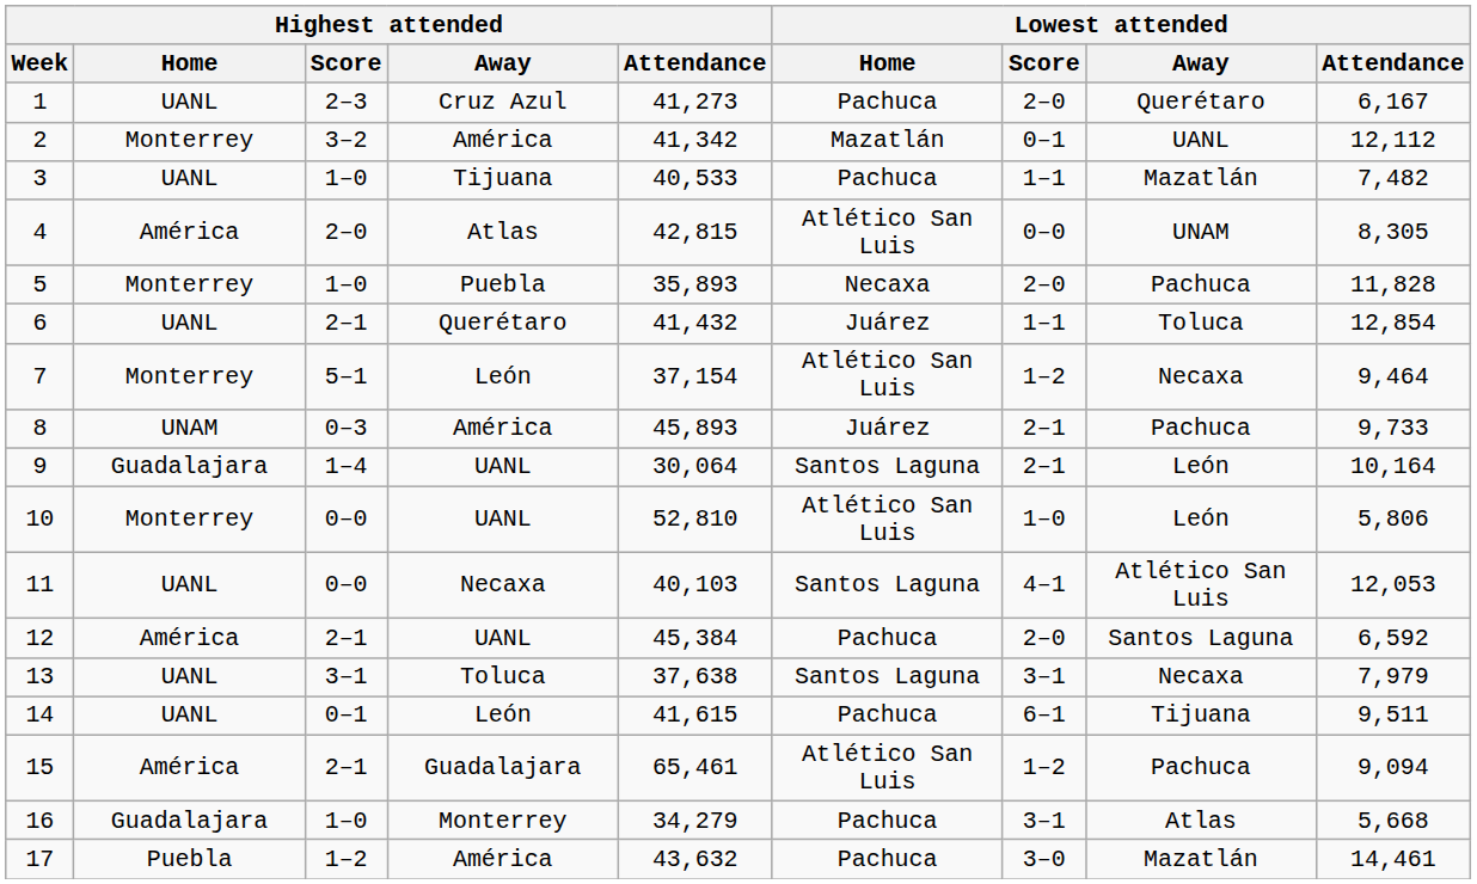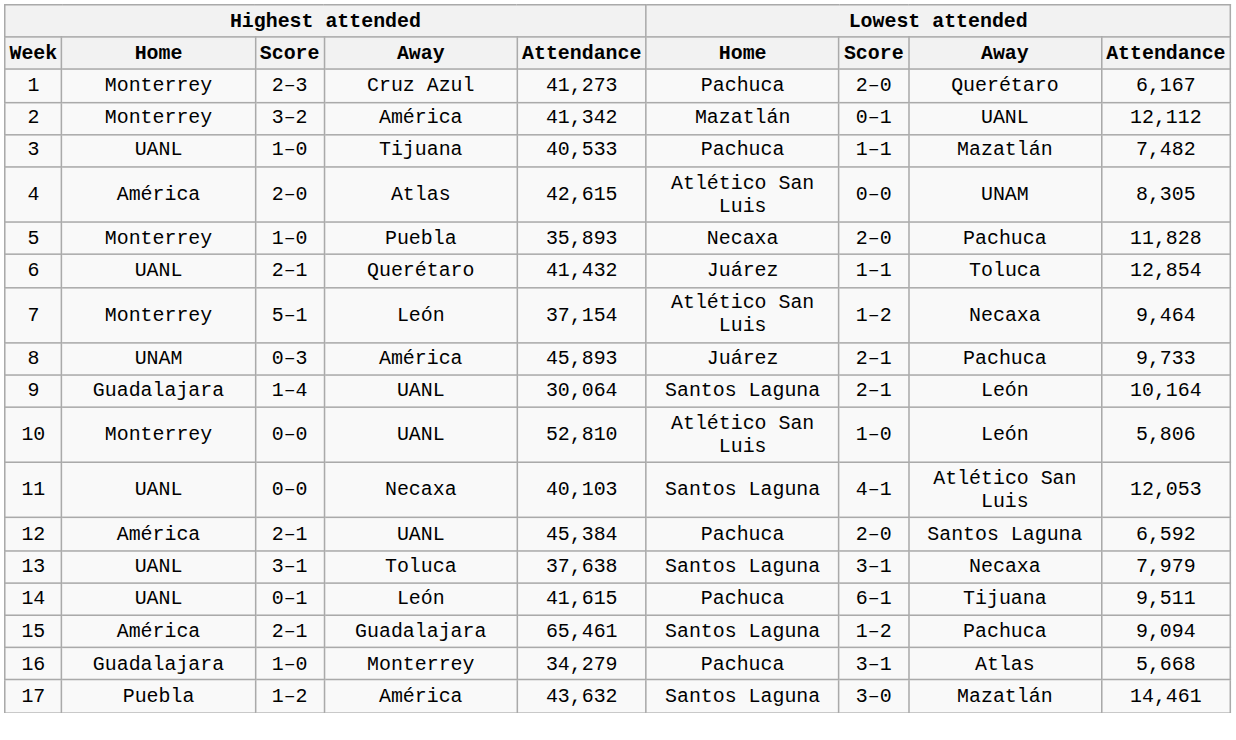1 | Highest attended / Home: UANL -> Monterrey
4 | Highest attended / Attendance: 42,815 -> 42,615
15 | Lowest attended / Home: Atlético San Luis -> Santos Laguna
17 | Lowest attended / Home: Pachuca -> Santos Laguna
